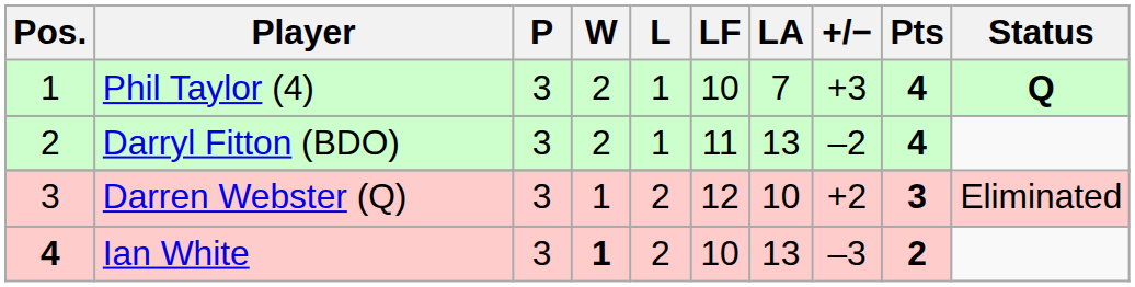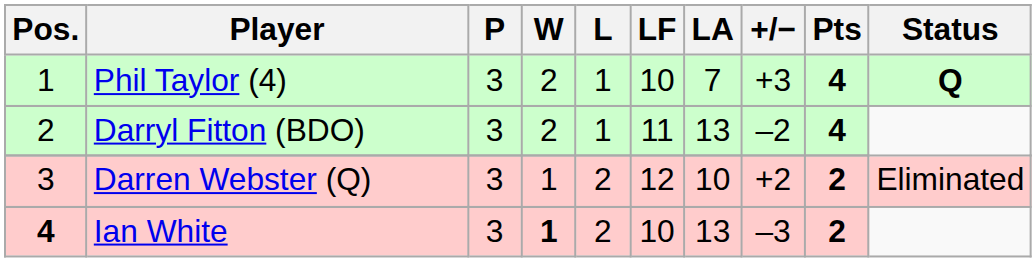Darren Webster (Q) | Pts: 3 -> 2
